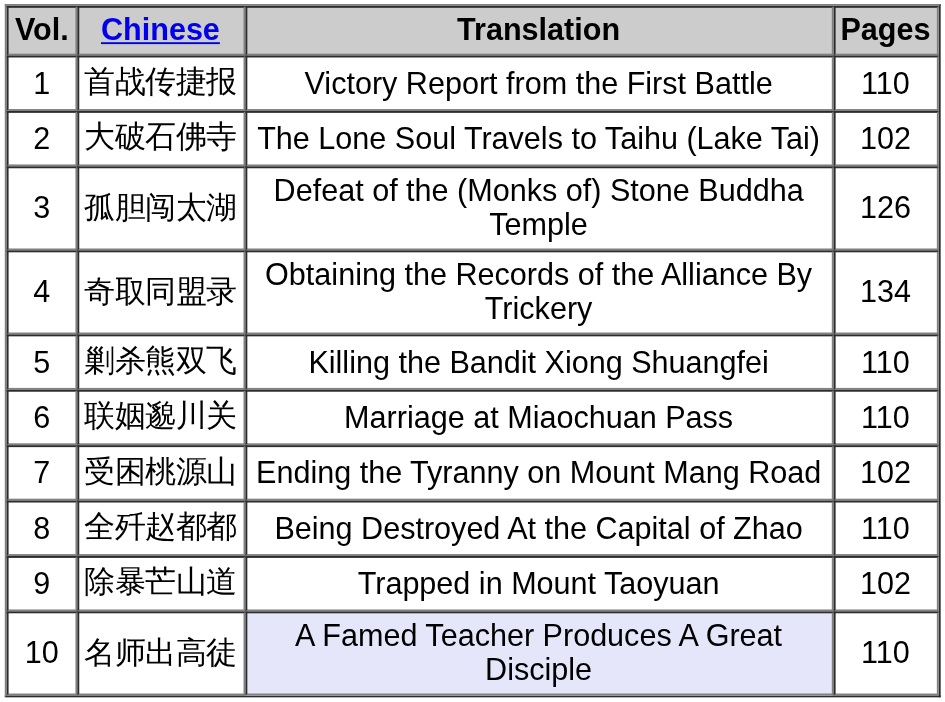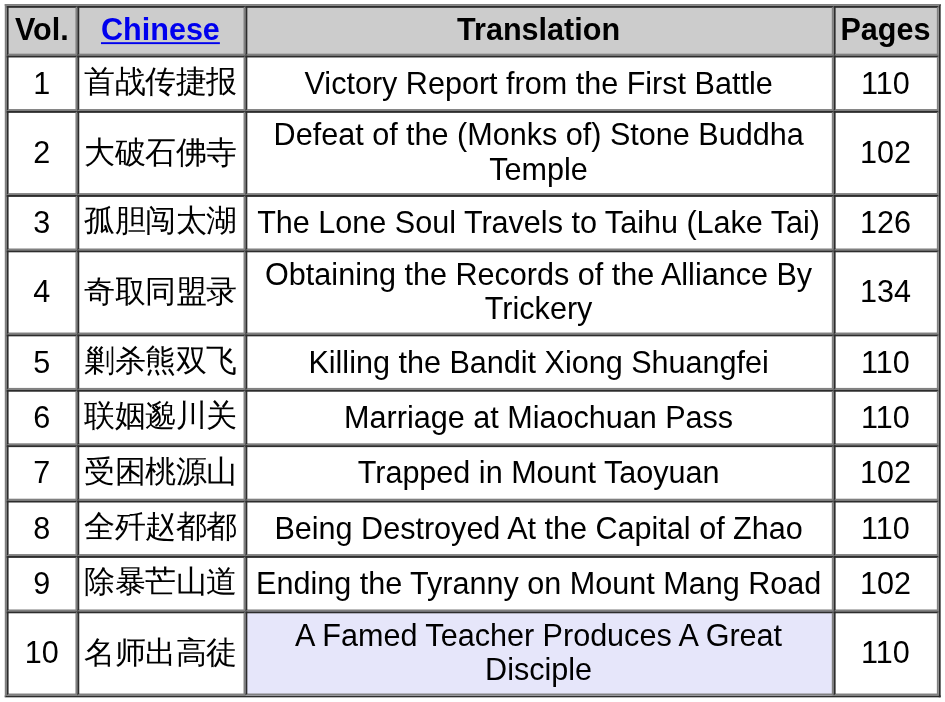大破石佛寺 | Translation: The Lone Soul Travels to Taihu (Lake Tai) -> Defeat of the (Monks of) Stone Buddha Temple
孤胆闯太湖 | Translation: Defeat of the (Monks of) Stone Buddha Temple -> The Lone Soul Travels to Taihu (Lake Tai)
受困桃源山 | Translation: Ending the Tyranny on Mount Mang Road -> Trapped in Mount Taoyuan
除暴芒山道 | Translation: Trapped in Mount Taoyuan -> Ending the Tyranny on Mount Mang Road
